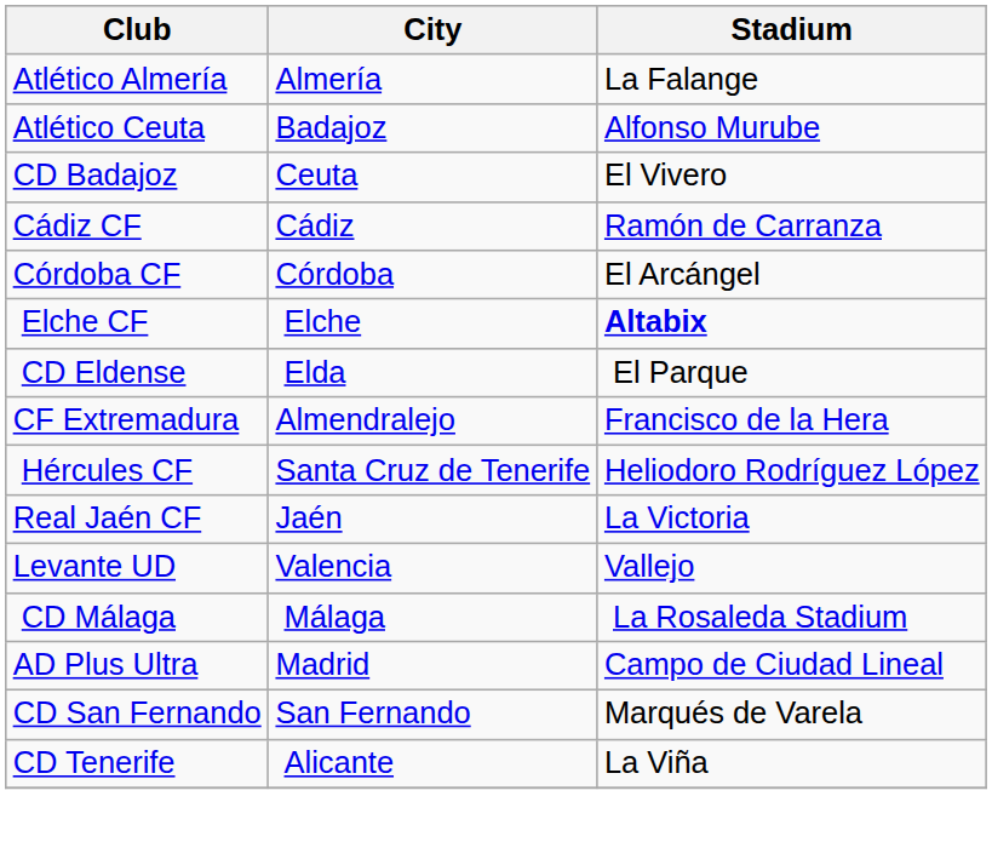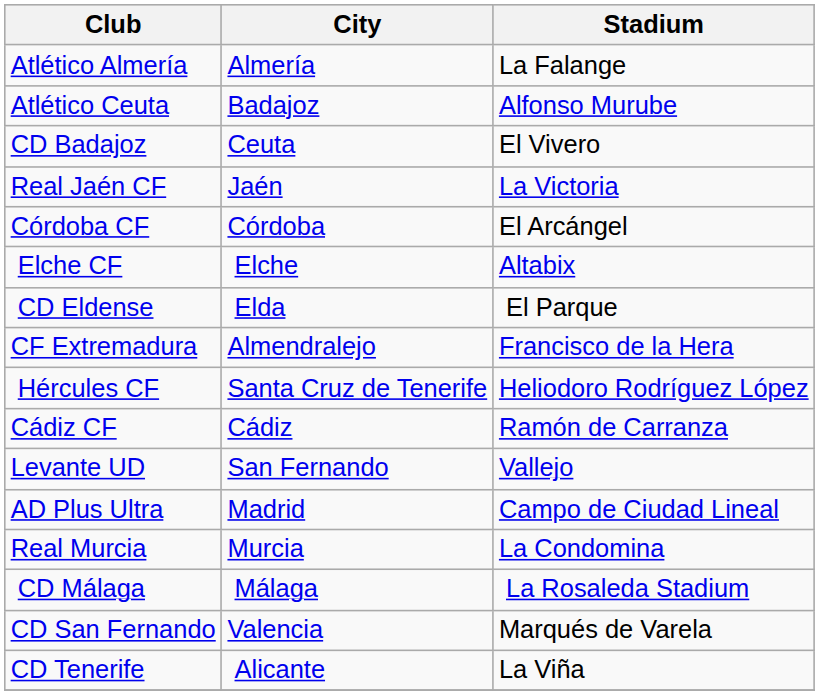rows swapped: Cádiz CF <-> Real Jaén CF
Elche CF | Stadium: bold -> normal
Levante UD | City: Valencia -> San Fernando
rows swapped: CD Málaga <-> AD Plus Ultra
+ row: Real Murcia | Murcia | La Condomina
CD San Fernando | City: San Fernando -> Valencia
